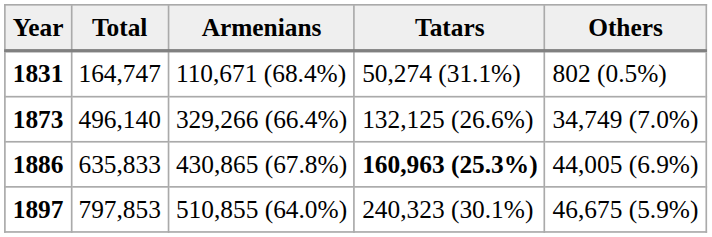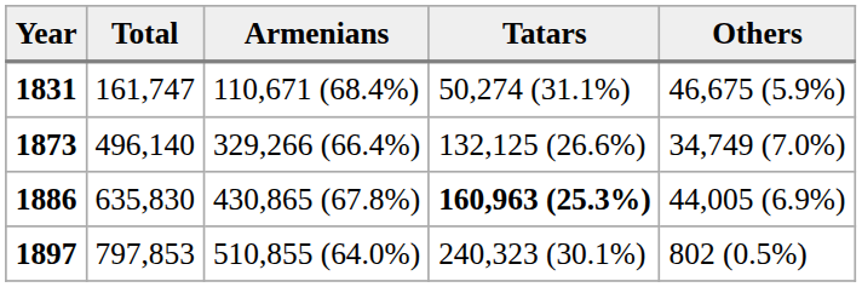1831 | Total: 164,747 -> 161,747
1831 | Others: 802 (0.5%) -> 46,675 (5.9%)
1886 | Total: 635,833 -> 635,830
1897 | Others: 46,675 (5.9%) -> 802 (0.5%)
